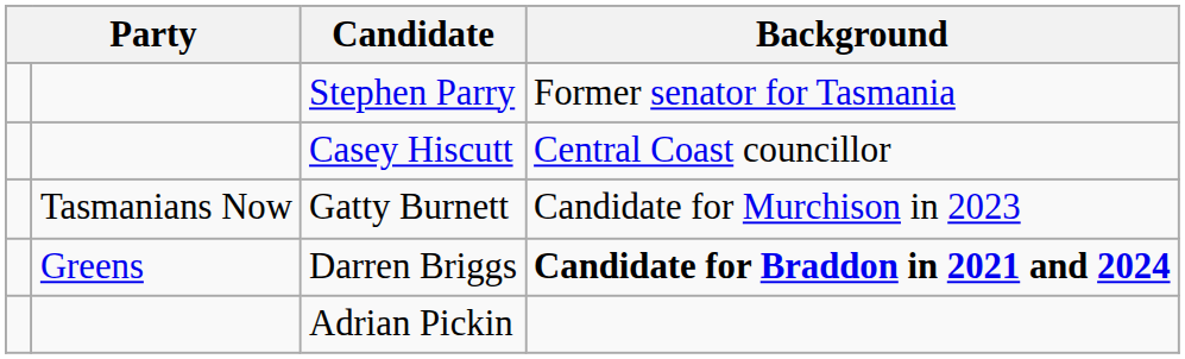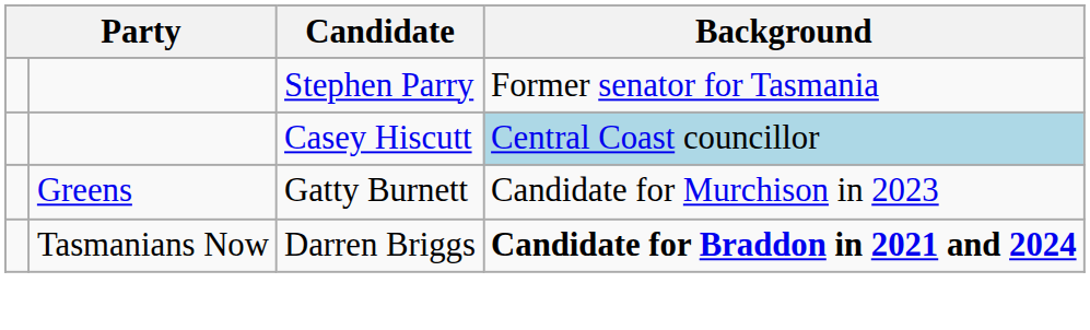Casey Hiscutt | Background: no background -> lightblue background
Gatty Burnett | column 2: Tasmanians Now -> Greens
Darren Briggs | column 2: Greens -> Tasmanians Now
- row: Adrian Pickin
